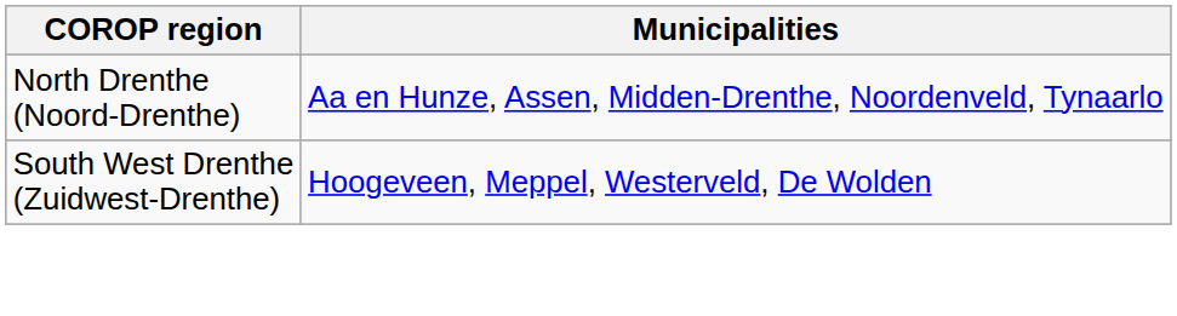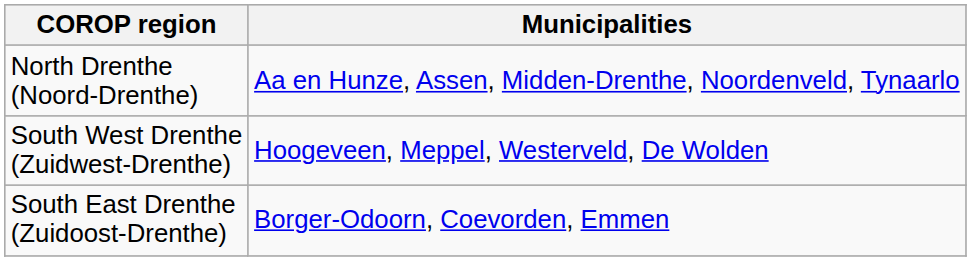+ row: South East Drenthe (Zuidoost-Drenthe) | Borger-Odoorn, Coevorden, Emmen
